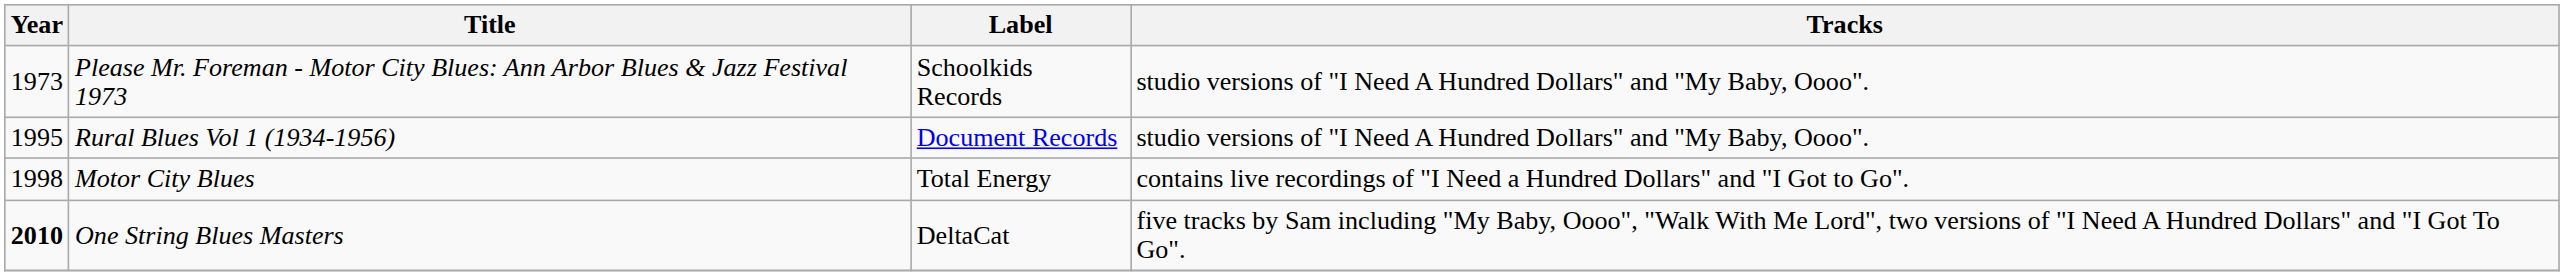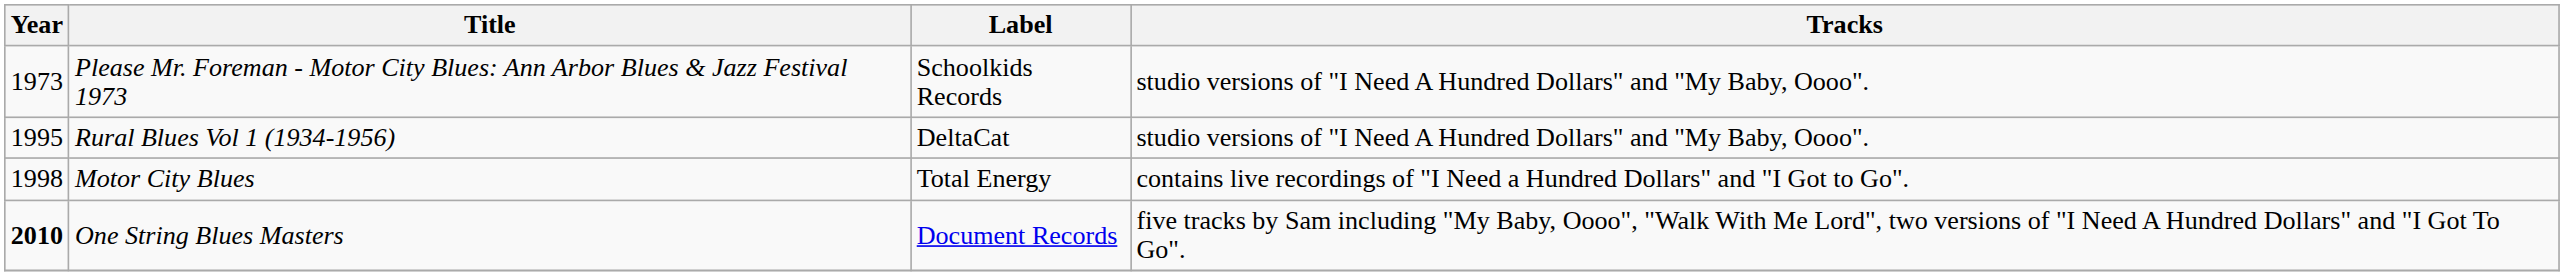Rural Blues Vol 1 (1934-1956) | Label: Document Records -> DeltaCat
One String Blues Masters | Label: DeltaCat -> Document Records
